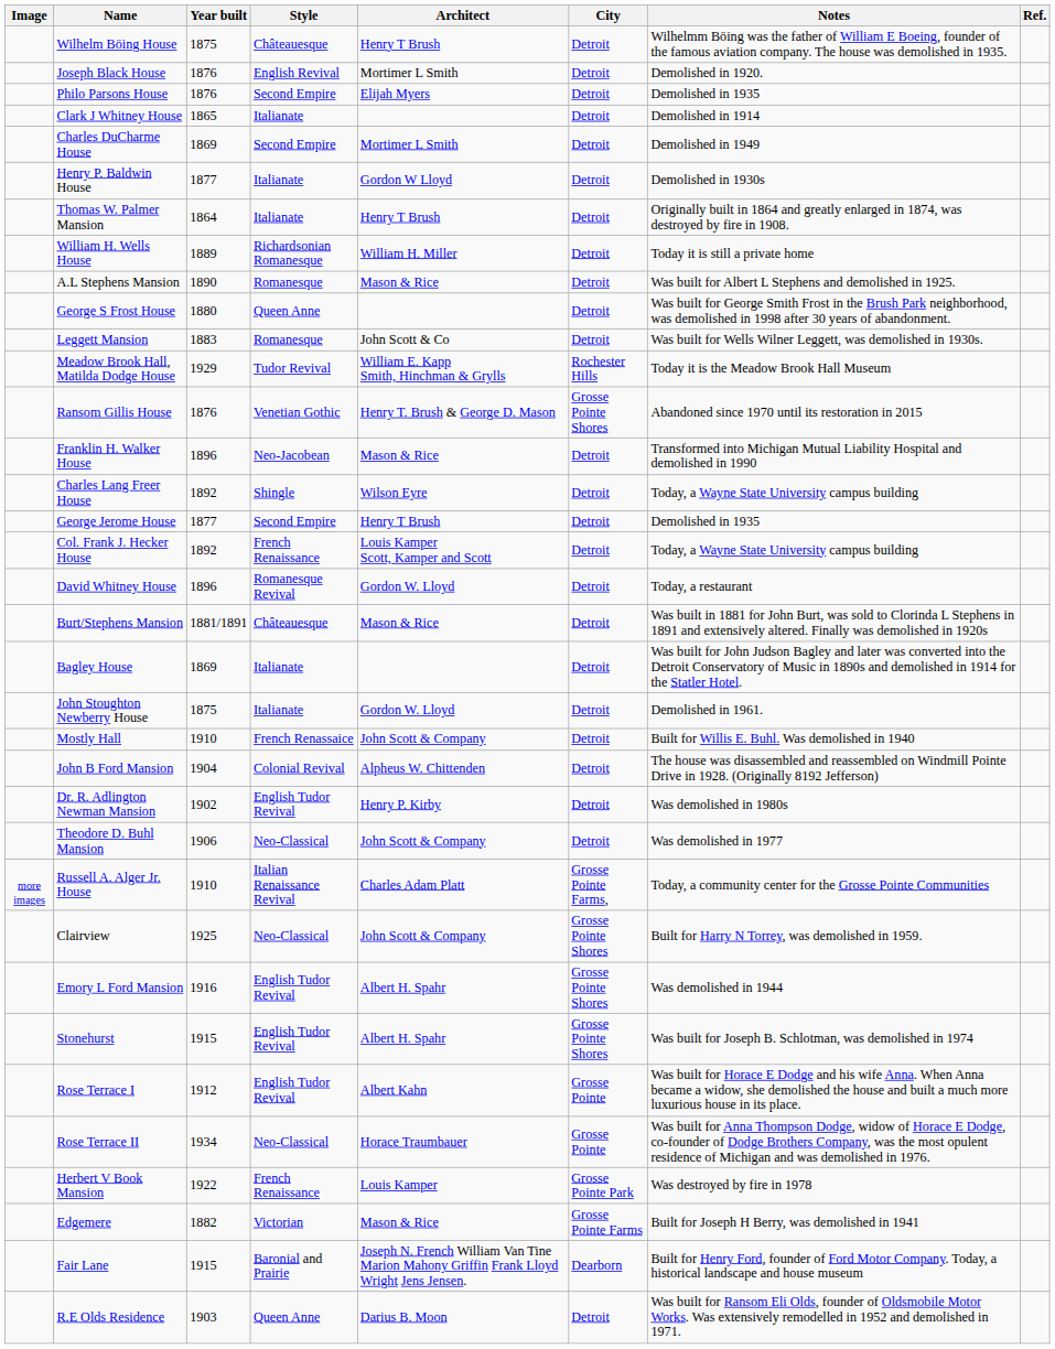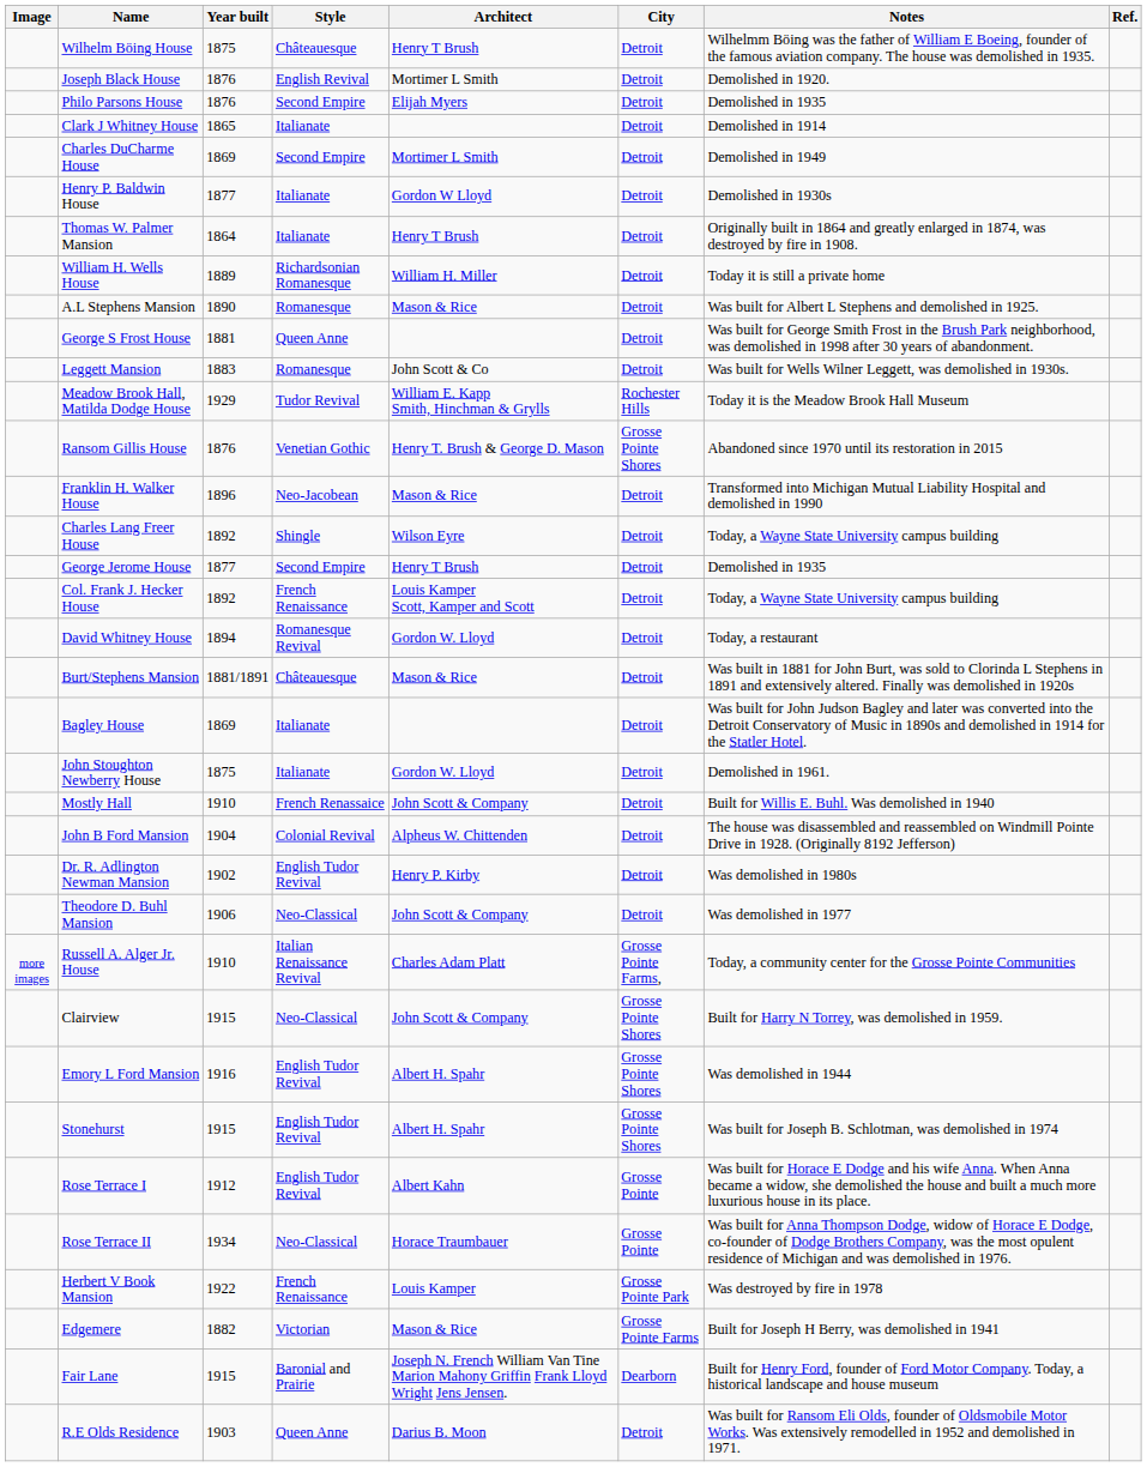George S Frost House | Year built: 1880 -> 1881
David Whitney House | Year built: 1896 -> 1894
Clairview | Year built: 1925 -> 1915
